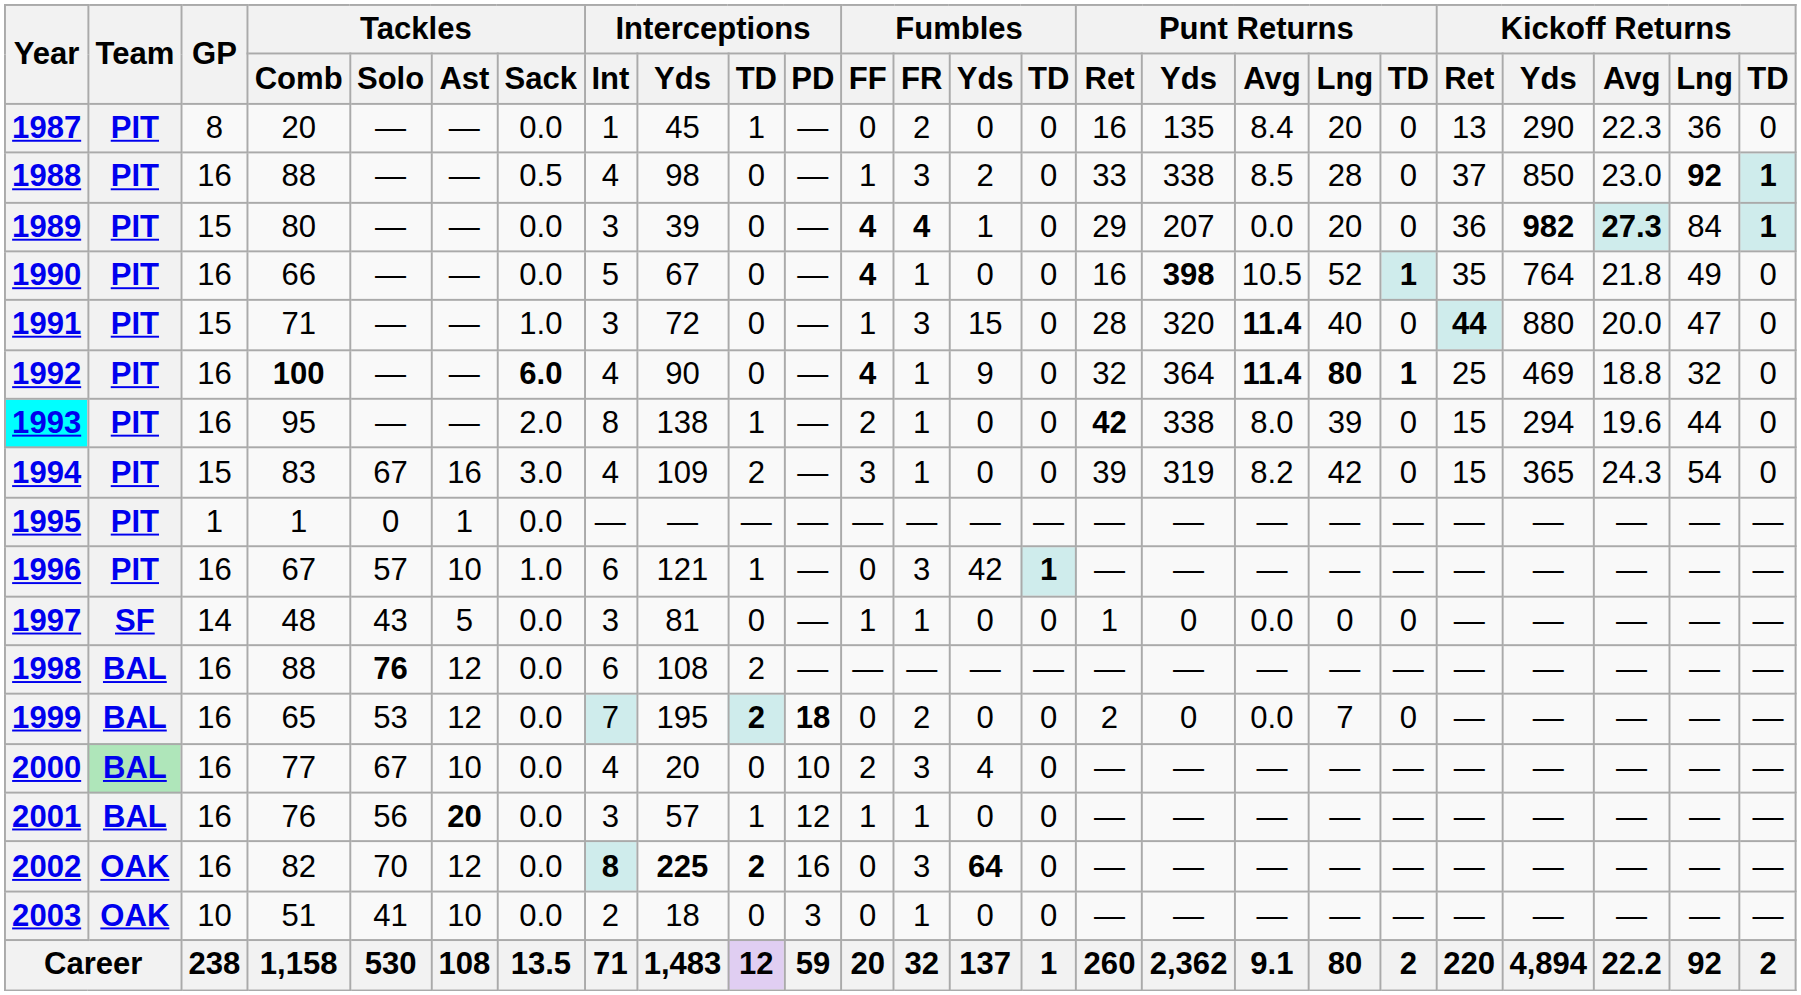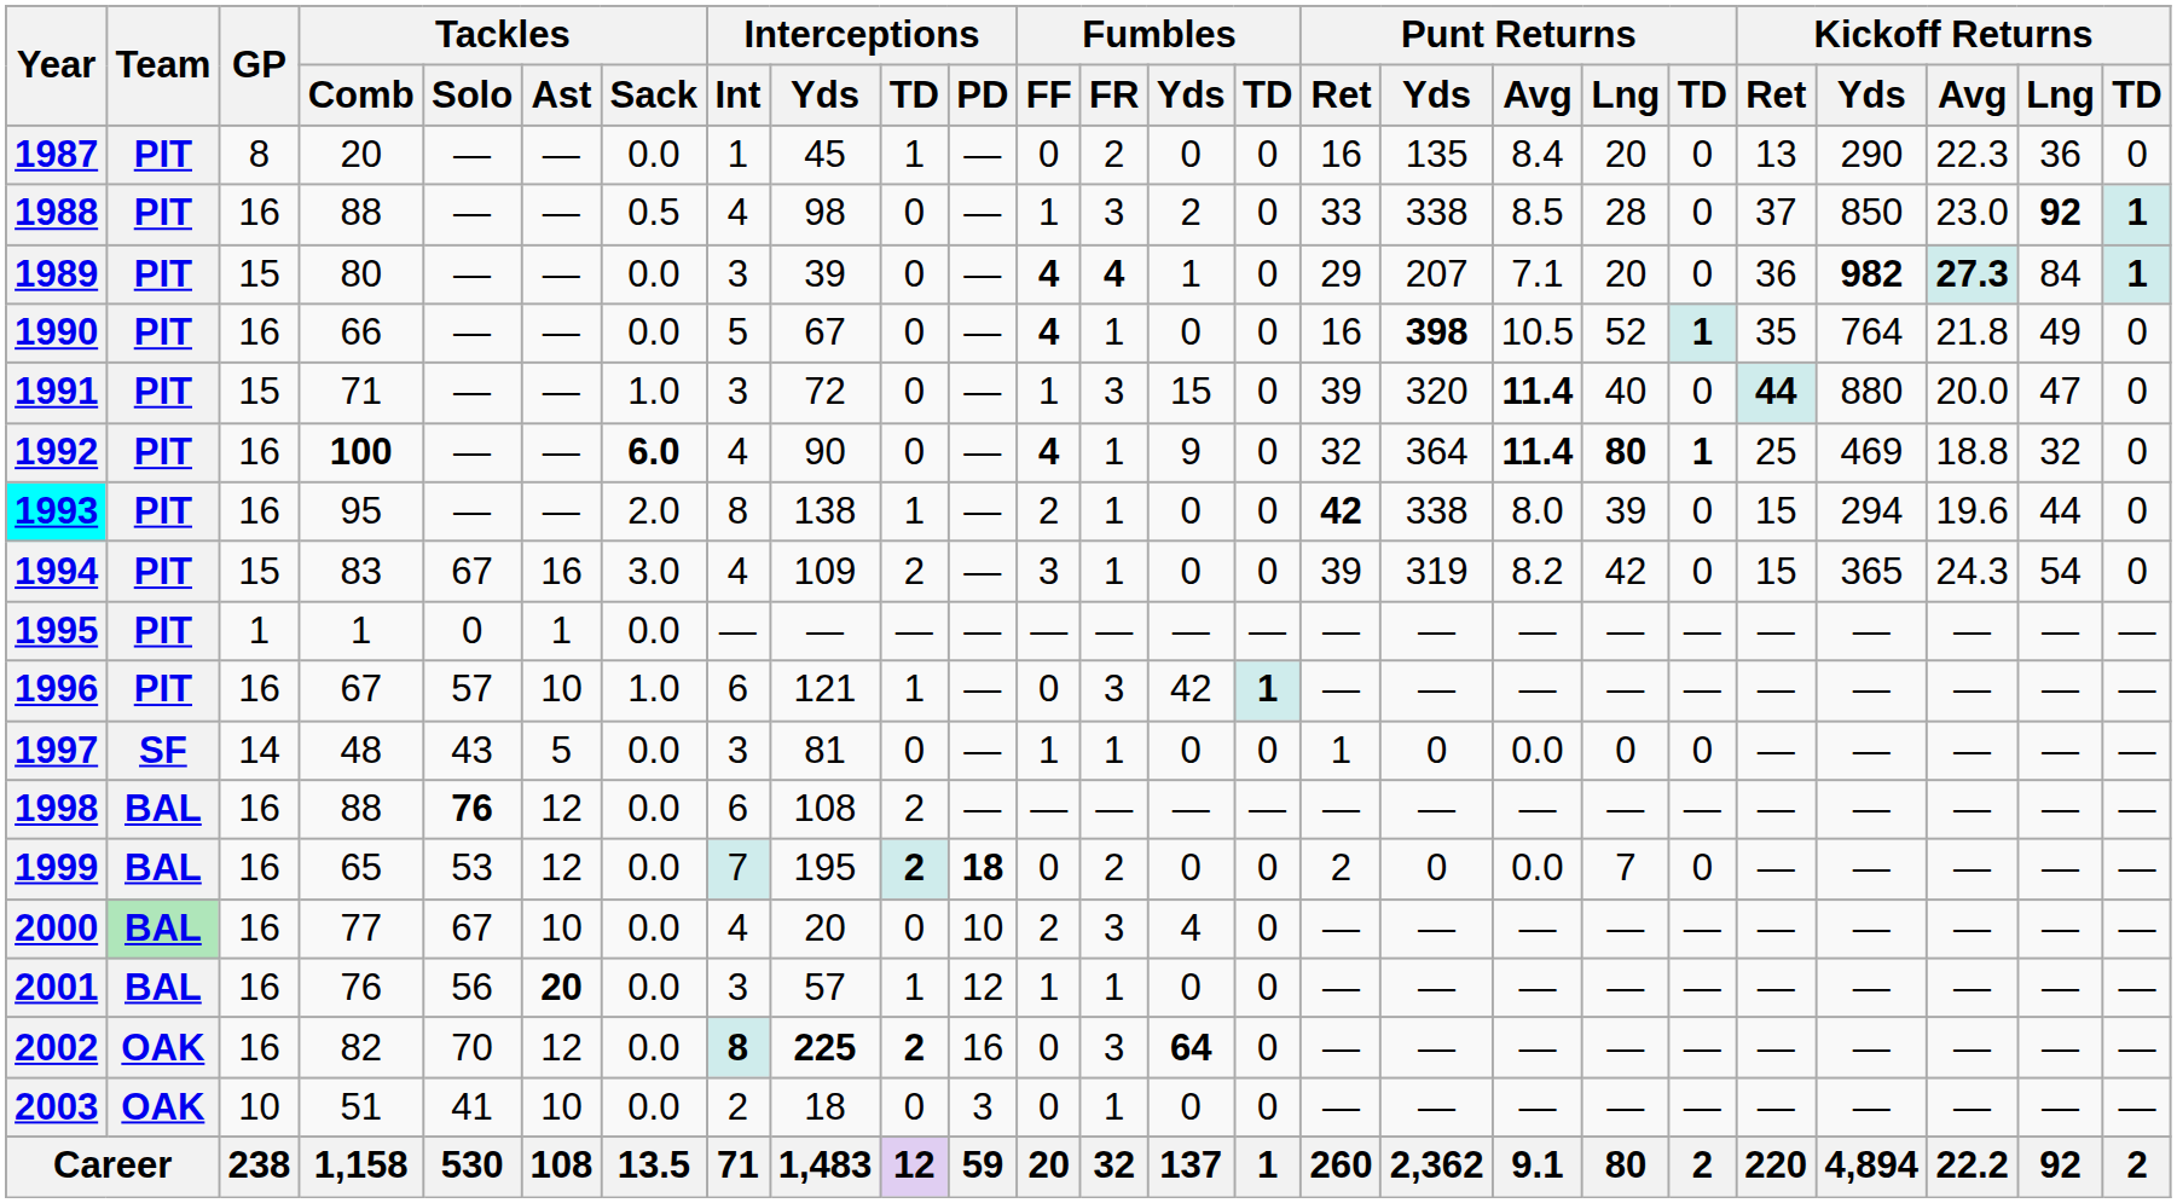1989 | Punt Returns / Avg: 0.0 -> 7.1
1991 | Punt Returns / Ret: 28 -> 39
